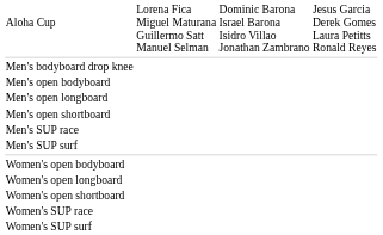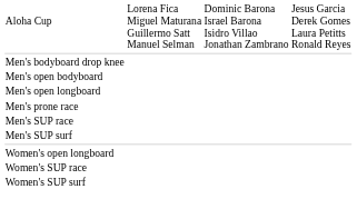- row: Men's open shortboard
+ row: Men's prone race
- row: Women's open bodyboard
- row: Women's open shortboard
